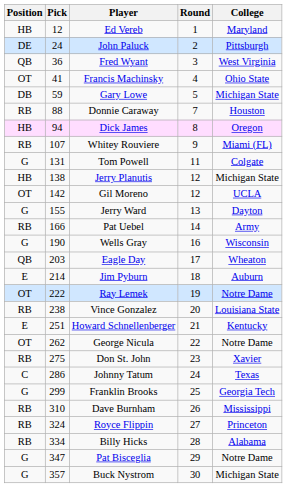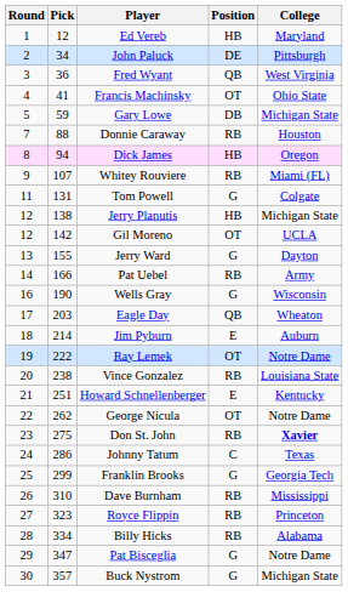columns swapped: Round <-> Position
John Paluck | Pick: 24 -> 34
Don St. John | College: normal -> bold
Royce Flippin | Pick: 324 -> 323
